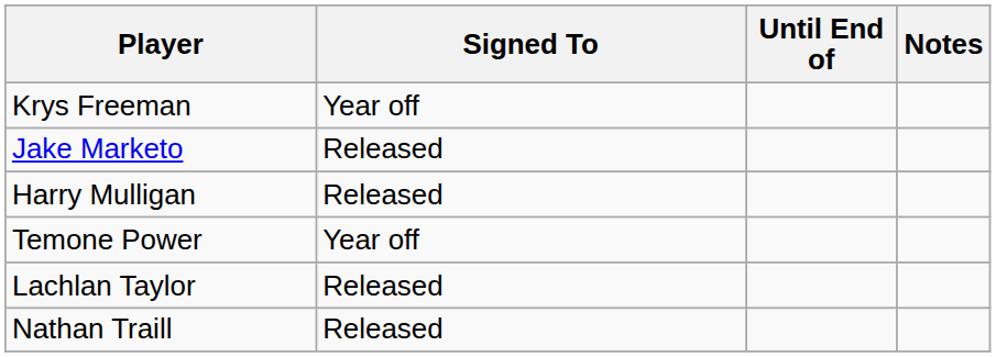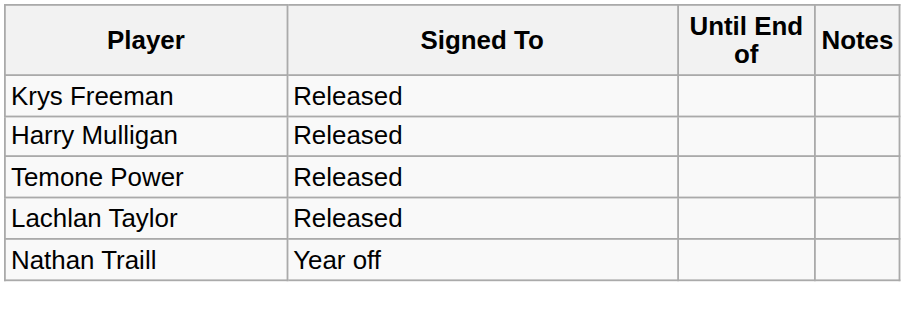Krys Freeman | Signed To: Year off -> Released
- row: Jake Marketo | Released
Temone Power | Signed To: Year off -> Released
Nathan Traill | Signed To: Released -> Year off
